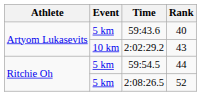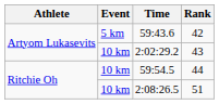59:43.6 | Rank: 40 -> 42
59:54.5 | Event: 5 km -> 10 km
2:08:26.5 | Event: 5 km -> 10 km
2:08:26.5 | Rank: 52 -> 51
